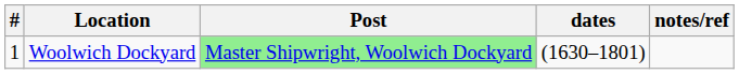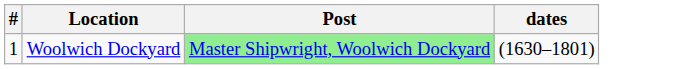- column: notes/ref
